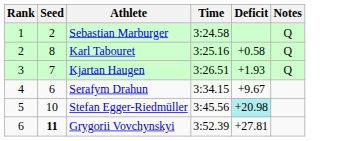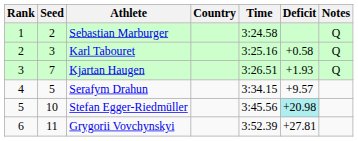+ column: Country
Karl Tabouret | Seed: 8 -> 3
Serafym Drahun | Seed: 6 -> 5
Serafym Drahun | Deficit: +9.67 -> +9.57
Grygorii Vovchynskyi | Seed: bold -> normal
